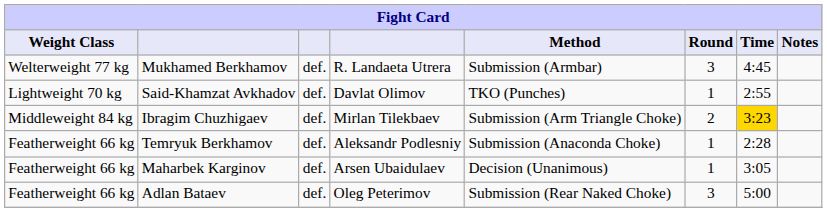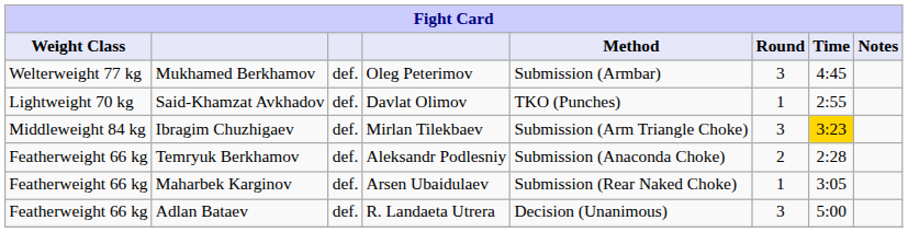Mukhamed Berkhamov | column 4: R. Landaeta Utrera -> Oleg Peterimov
Ibragim Chuzhigaev | Round: 2 -> 3
Temryuk Berkhamov | Round: 1 -> 2
Maharbek Karginov | Method: Decision (Unanimous) -> Submission (Rear Naked Choke)
Adlan Bataev | column 4: Oleg Peterimov -> R. Landaeta Utrera
Adlan Bataev | Method: Submission (Rear Naked Choke) -> Decision (Unanimous)
